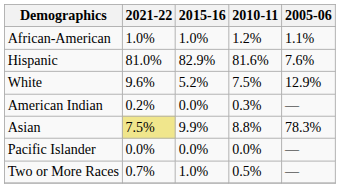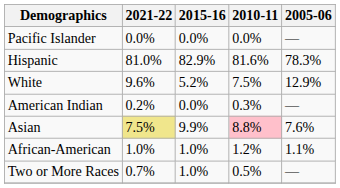rows swapped: African-American <-> Pacific Islander
Hispanic | 2005-06: 7.6% -> 78.3%
Asian | 2010-11: no background -> pink background
Asian | 2005-06: 78.3% -> 7.6%
